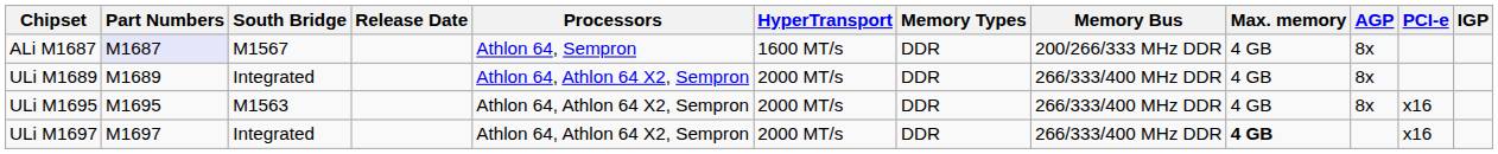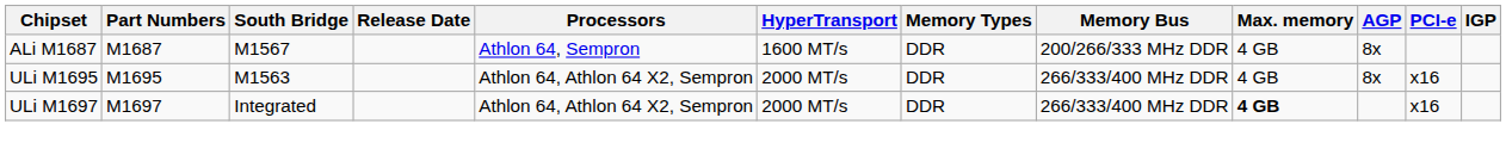ALi M1687 | Part Numbers: lavender background -> no background
- row: ULi M1689 | M1689 | Integrated | Athlon 64, Athlon 64 X2, Sempron | 2000 MT/s | DDR | 266/333/400 MHz DDR | 4 GB | 8x
